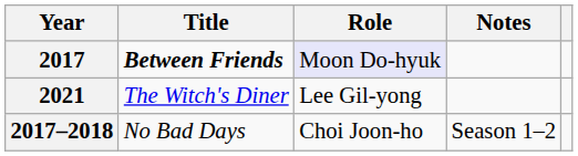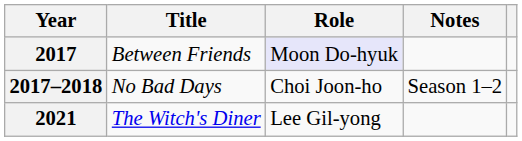2017 | Title: bold -> normal
rows swapped: 2017–2018 <-> 2021
